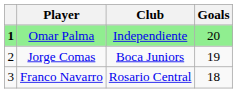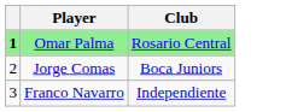- column: Goals | 20 | 19 | 18
Omar Palma | Club: Independiente -> Rosario Central
Franco Navarro | Club: Rosario Central -> Independiente
